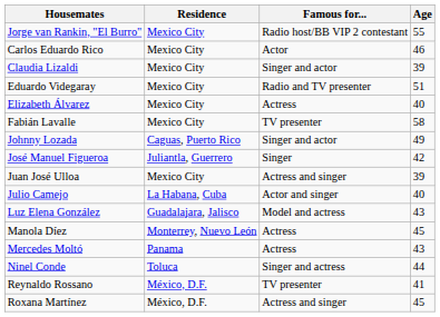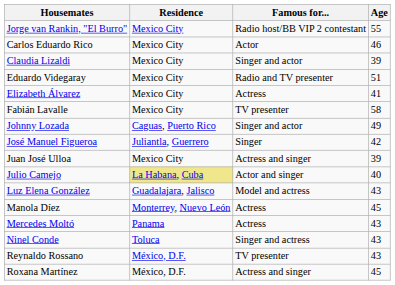Elizabeth Álvarez | Age: 40 -> 41
Julio Camejo | Residence: no background -> khaki background
Ninel Conde | Age: 44 -> 43
Reynaldo Rossano | Age: 41 -> 43
